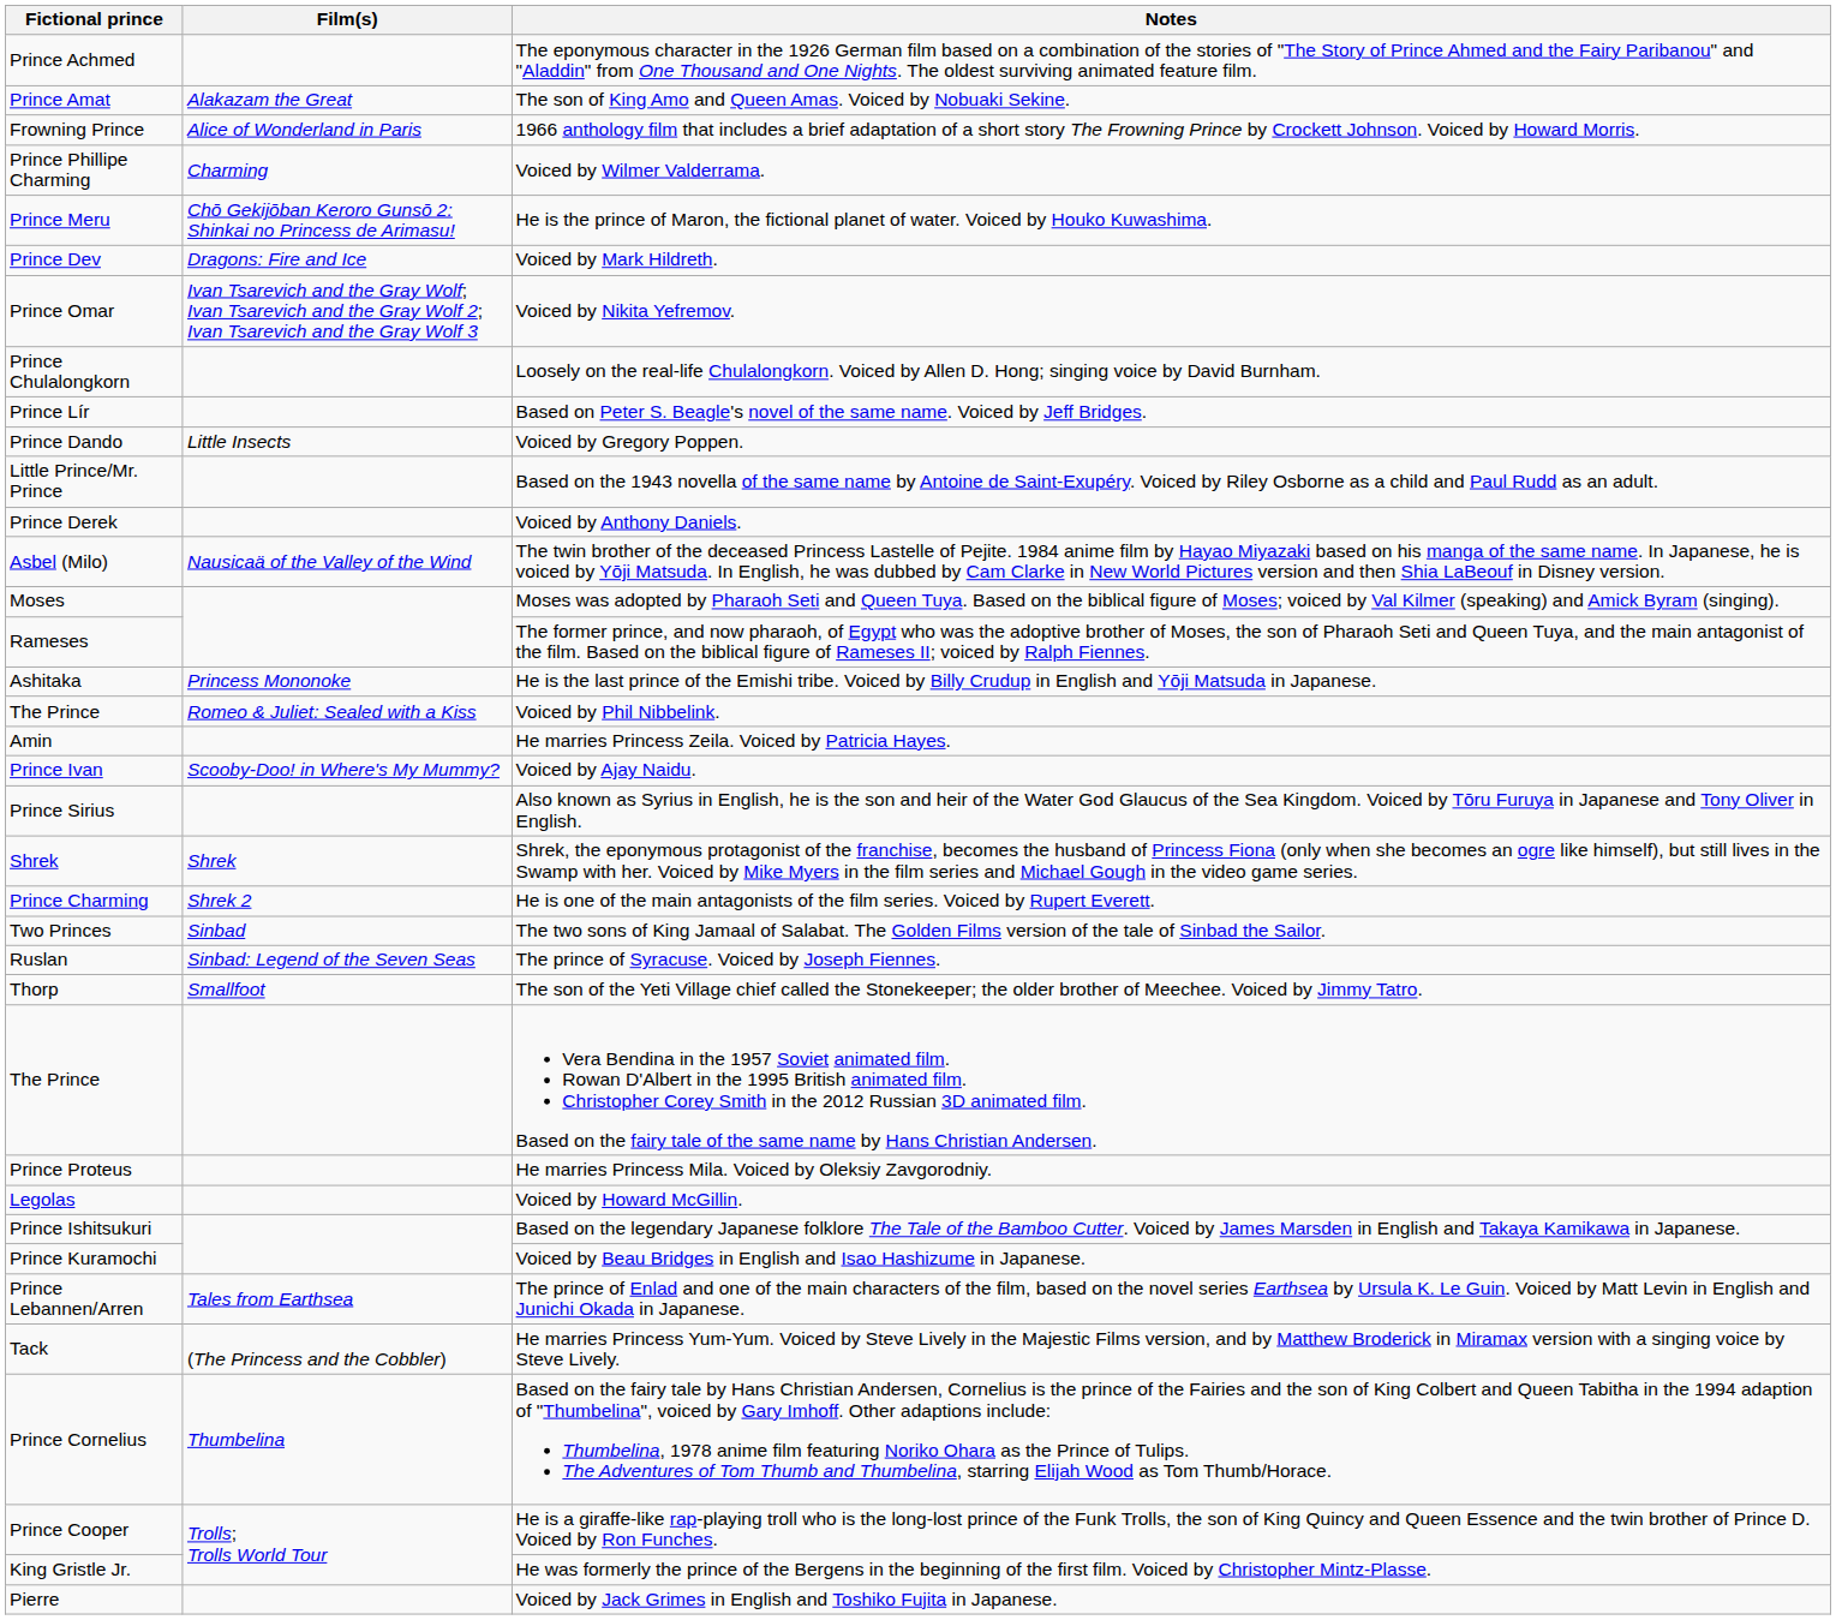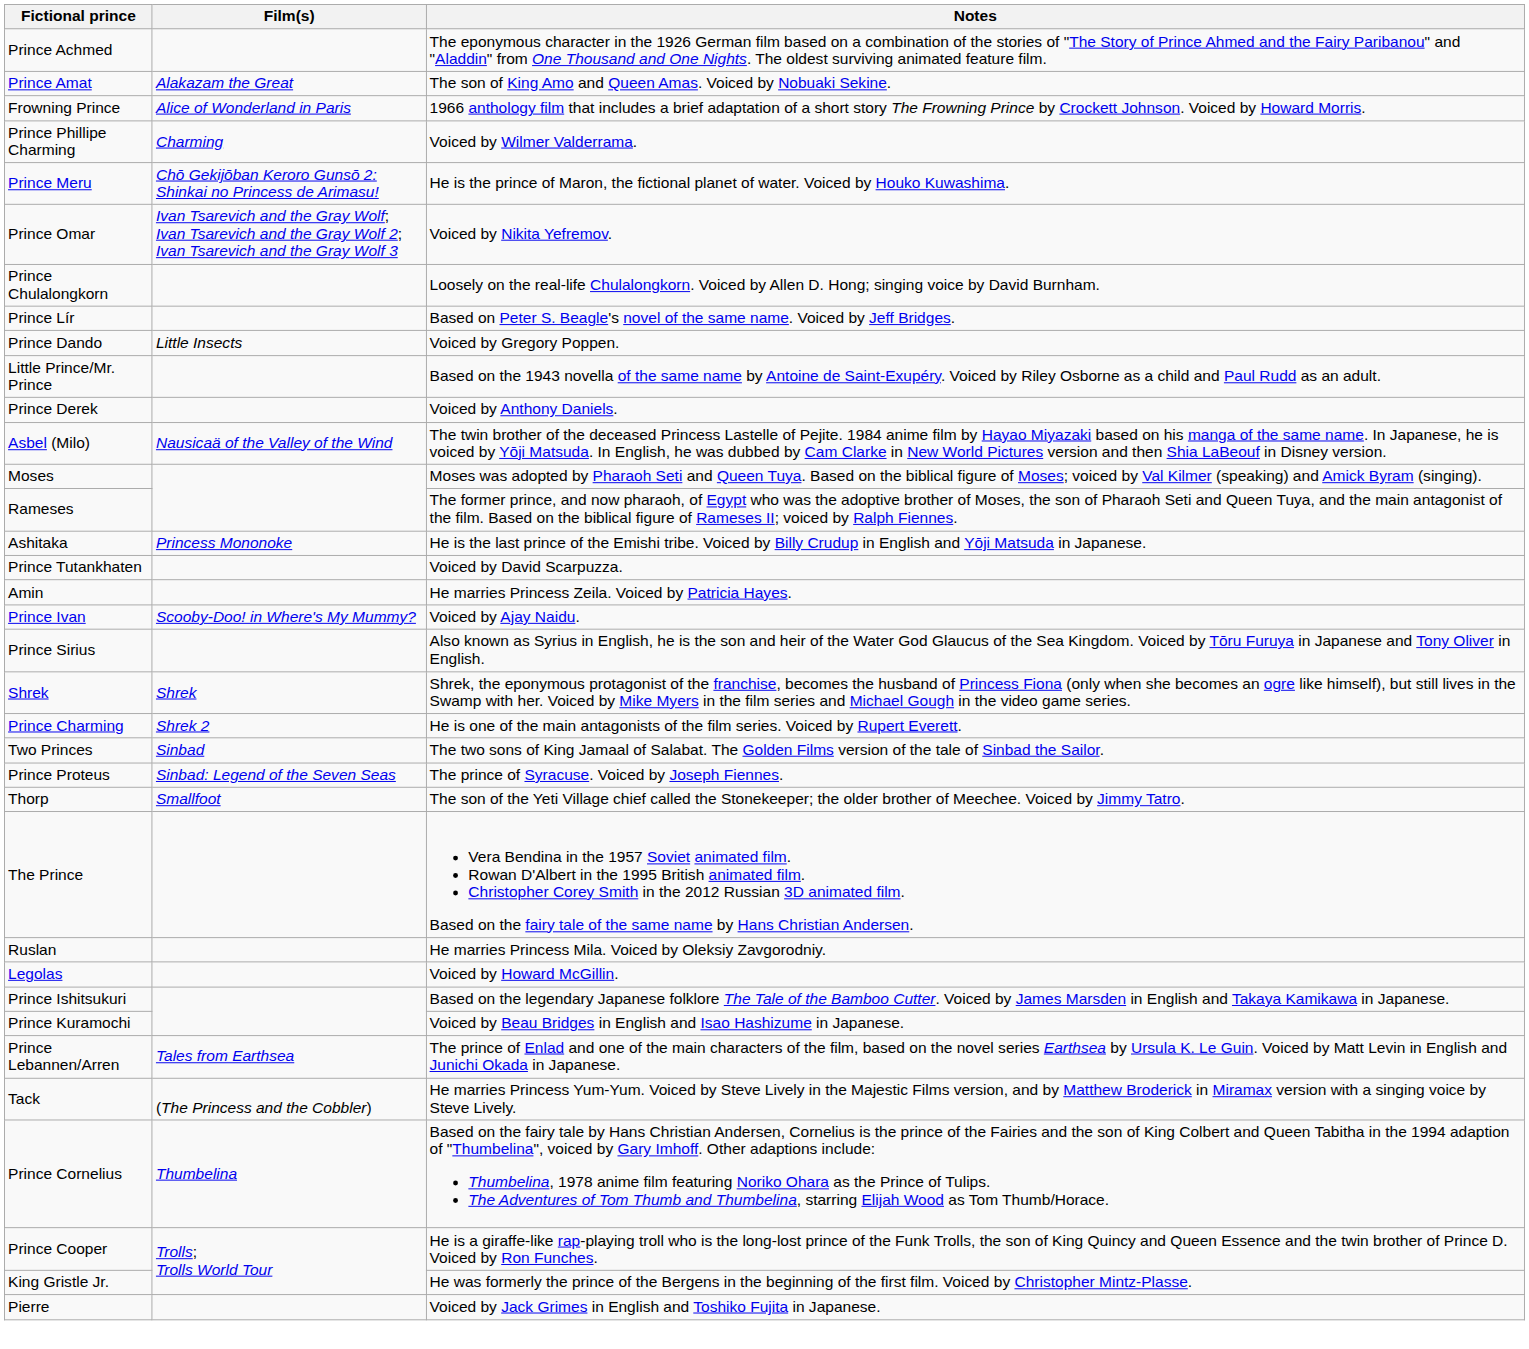- row: Prince Dev | Dragons: Fire and Ice | Voiced by Mark Hildreth.
+ row: Prince Tutankhaten | Voiced by David Scarpuzza.
- row: The Prince | Romeo & Juliet: Sealed with a Kiss | Voiced by Phil Nibbelink.
The prince of Syracuse. Voiced by Joseph Fiennes. | Fictional prince: Ruslan -> Prince Proteus
He marries Princess Mila. Voiced by Oleksiy Zavgorodniy. | Fictional prince: Prince Proteus -> Ruslan
